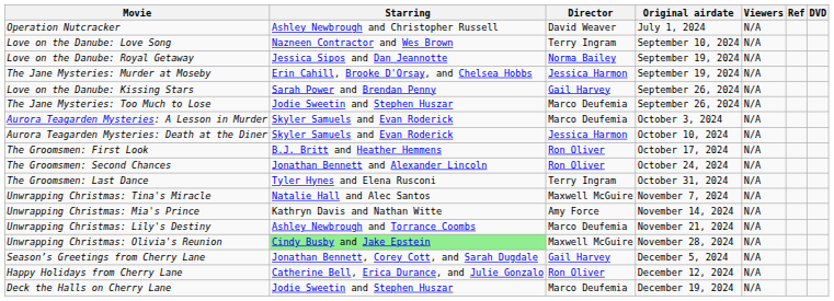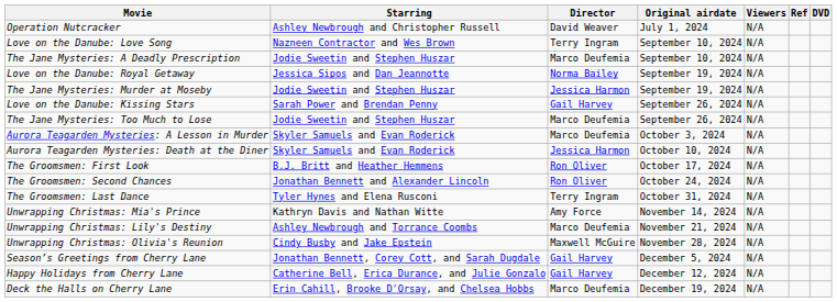+ row: The Jane Mysteries: A Deadly Prescription | Jodie Sweetin and Stephen Huszar | Marco Deufemia | September 10, 2024 | N/A
The Jane Mysteries: Murder at Moseby | Starring: Erin Cahill, Brooke D'Orsay, and Chelsea Hobbs -> Jodie Sweetin and Stephen Huszar
- row: Unwrapping Christmas: Tina's Miracle | Natalie Hall and Alec Santos | Maxwell McGuire | November 7, 2024 | N/A
Unwrapping Christmas: Olivia's Reunion | Starring: lightgreen background -> no background
Happy Holidays from Cherry Lane | Director: Ron Oliver -> Gail Harvey
Deck the Halls on Cherry Lane | Starring: Jodie Sweetin and Stephen Huszar -> Erin Cahill, Brooke D'Orsay, and Chelsea Hobbs
